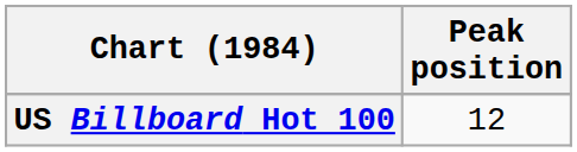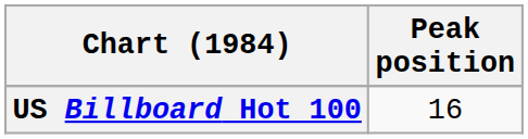US Billboard Hot 100 | Peak position: 12 -> 16
